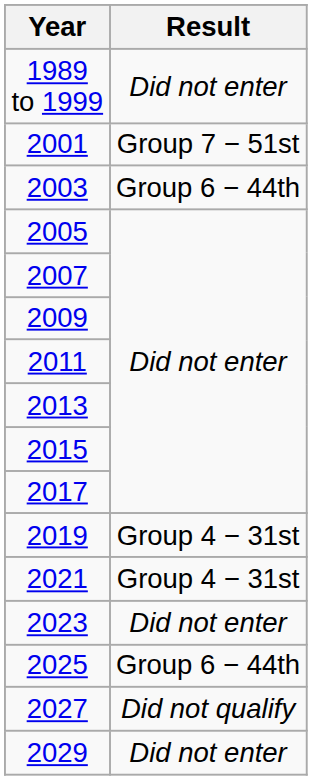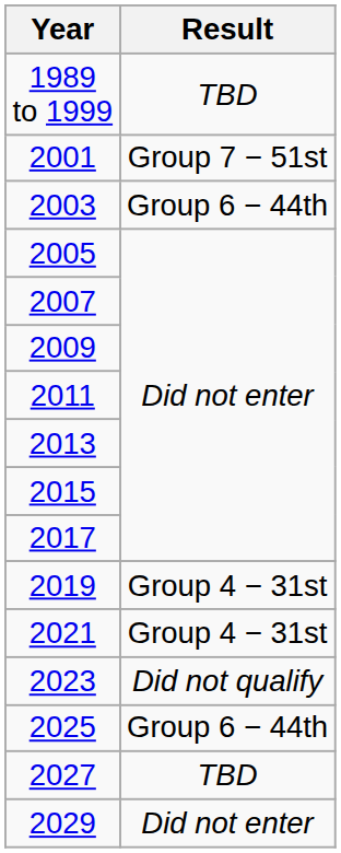1989 to 1999 | Result: Did not enter -> TBD
2023 | Result: Did not enter -> Did not qualify
2027 | Result: Did not qualify -> TBD
